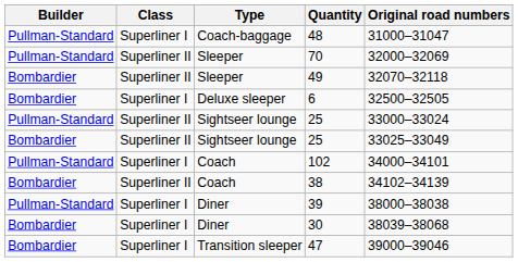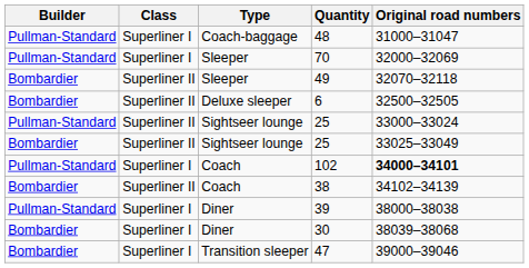70 | Class: Superliner II -> Superliner I
6 | Class: Superliner I -> Superliner II
102 | Original road numbers: normal -> bold
